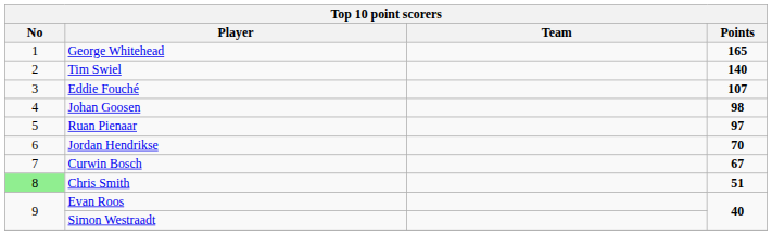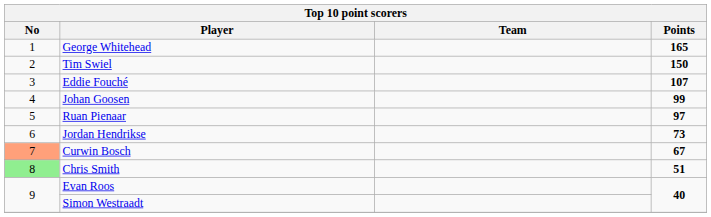Tim Swiel | Points: 140 -> 150
Johan Goosen | Points: 98 -> 99
Jordan Hendrikse | Points: 70 -> 73
Curwin Bosch | No: no background -> lightsalmon background
